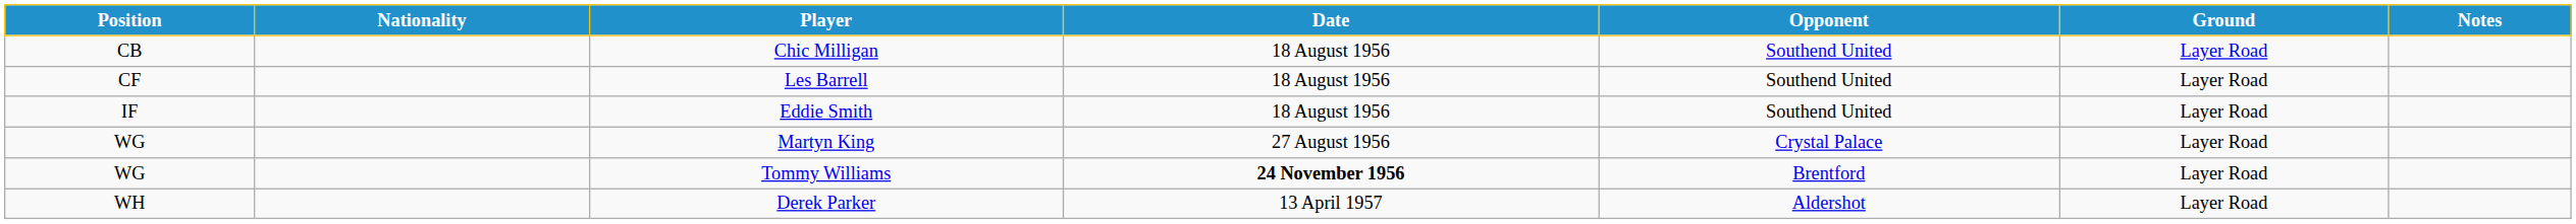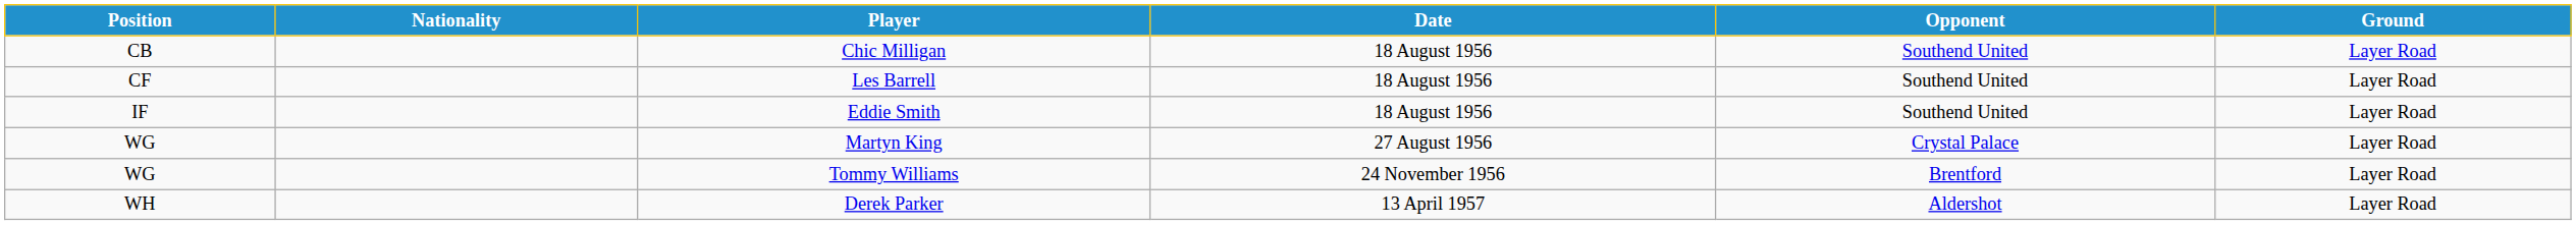- column: Notes
Tommy Williams | Date: bold -> normal
